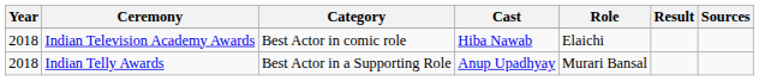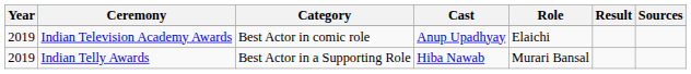Indian Television Academy Awards | Year: 2018 -> 2019
Indian Television Academy Awards | Cast: Hiba Nawab -> Anup Upadhyay
Indian Telly Awards | Year: 2018 -> 2019
Indian Telly Awards | Cast: Anup Upadhyay -> Hiba Nawab
